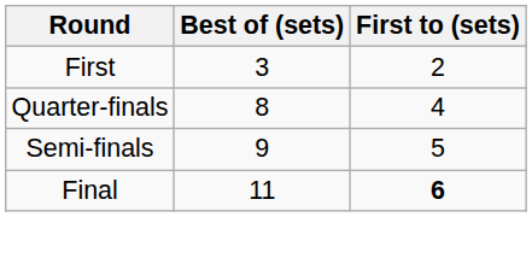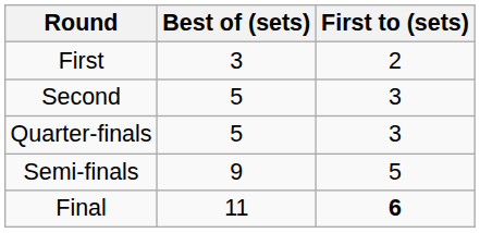+ row: Second | 5 | 3
Quarter-finals | Best of (sets): 8 -> 5
Quarter-finals | First to (sets): 4 -> 3
